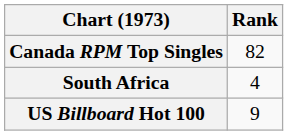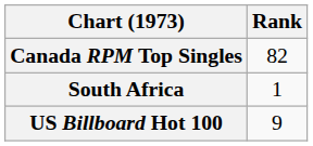South Africa | Rank: 4 -> 1
